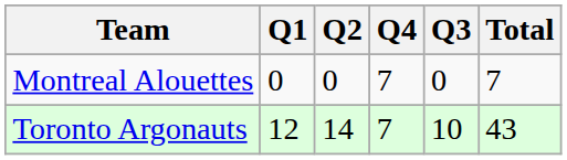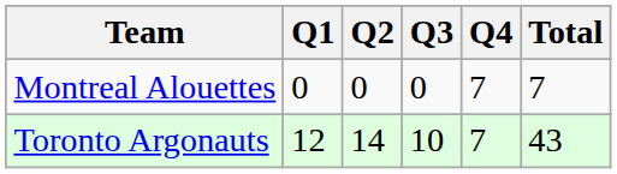columns swapped: Q3 <-> Q4
